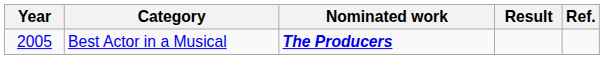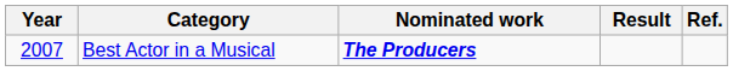Best Actor in a Musical | Year: 2005 -> 2007
